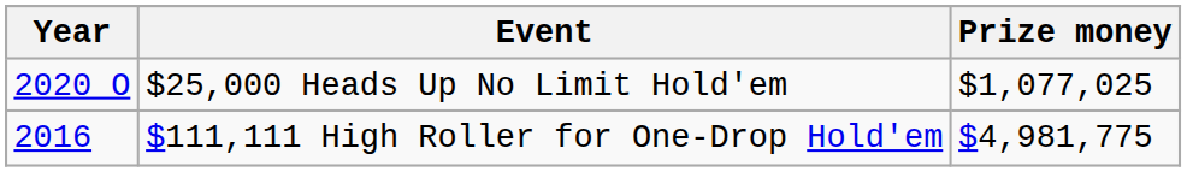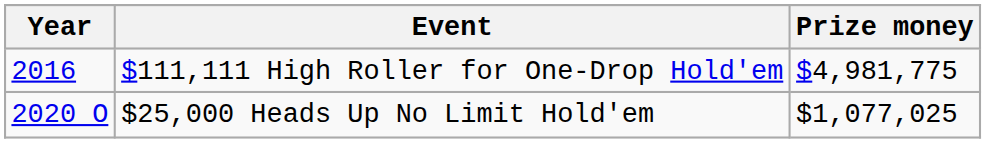rows swapped: $111,111 High Roller for One-Drop Hold'em <-> $25,000 Heads Up No Limit Hold'em
